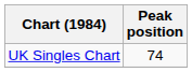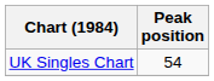UK Singles Chart | Peak position: 74 -> 54
